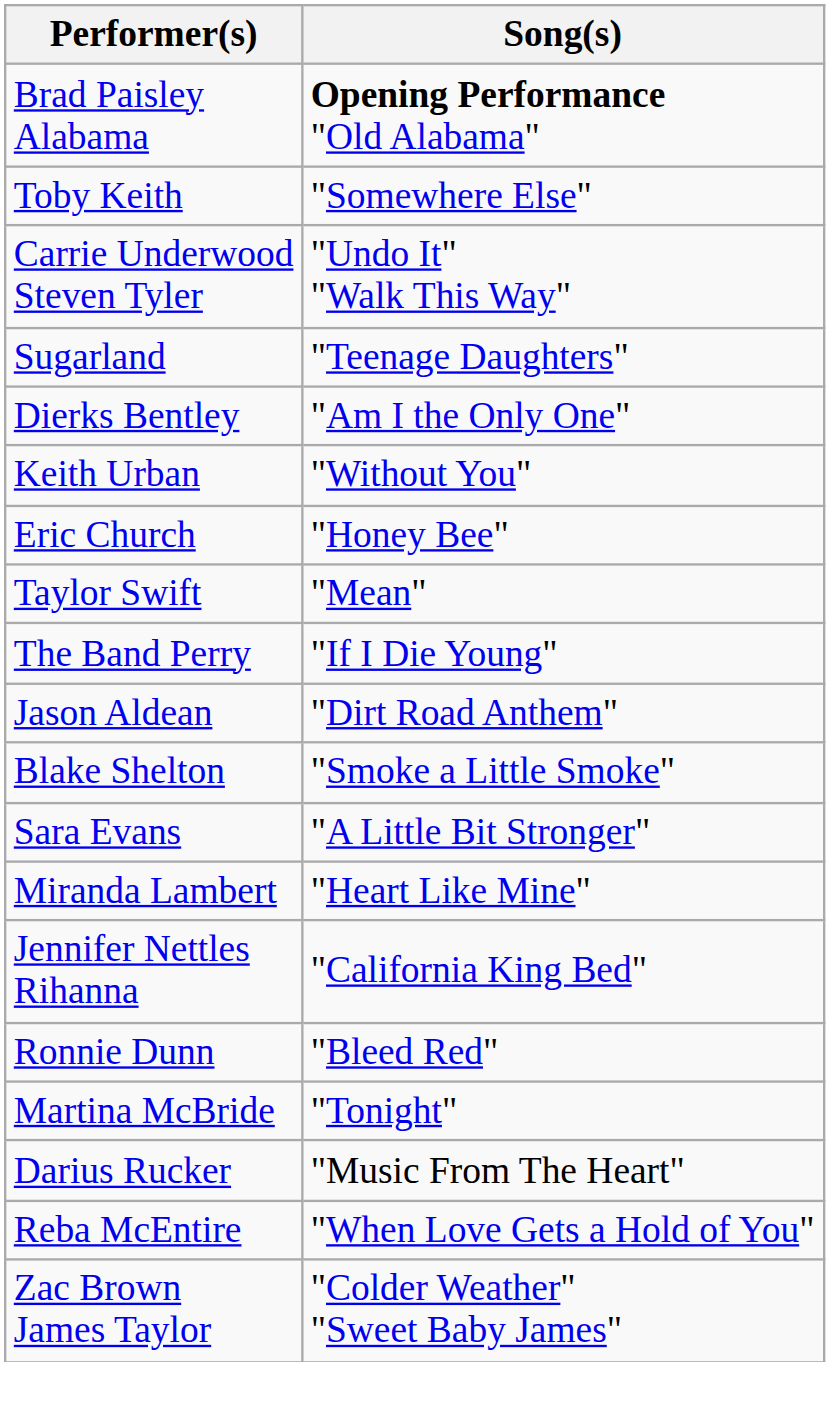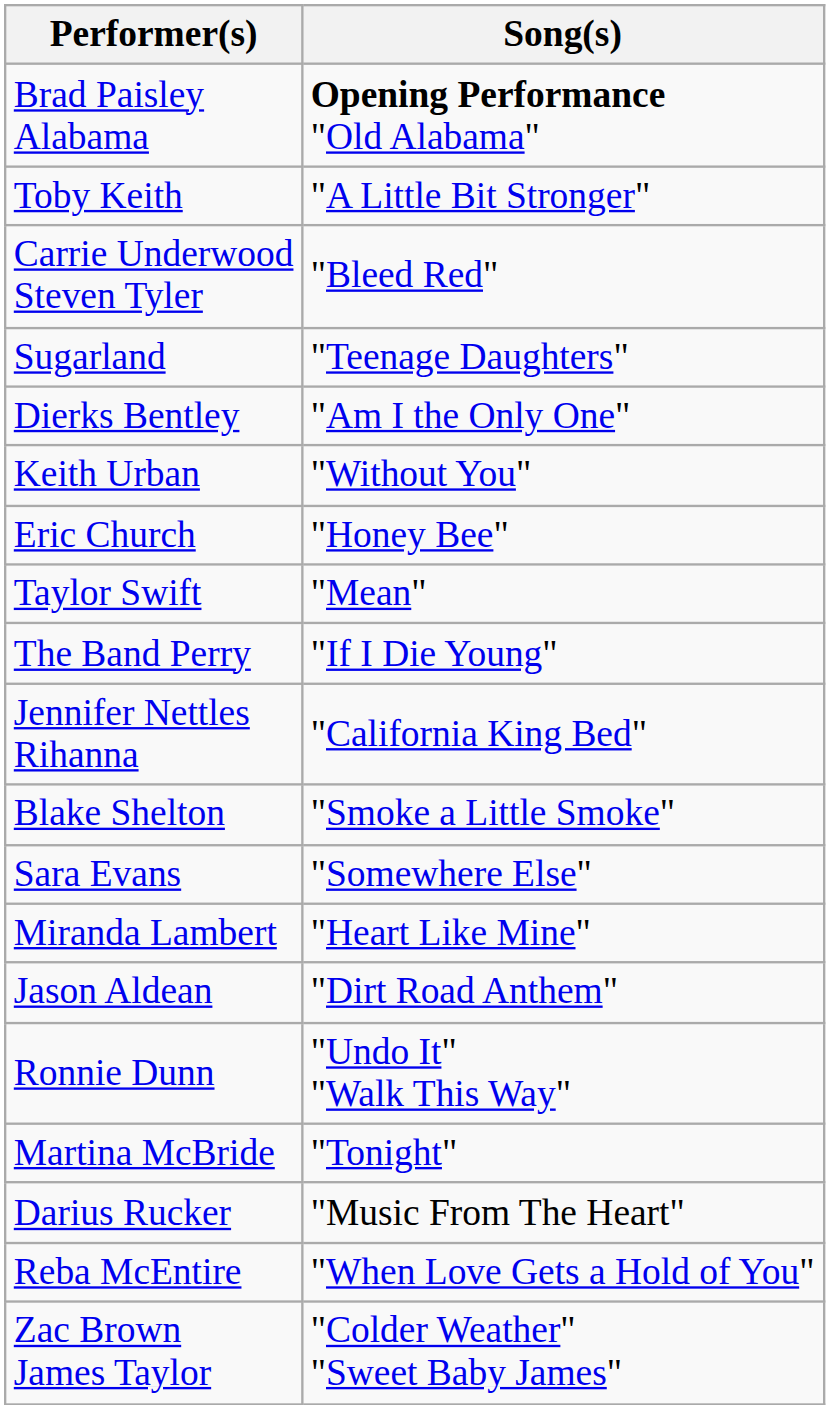Toby Keith | Song(s): "Somewhere Else" -> "A Little Bit Stronger"
Carrie Underwood Steven Tyler | Song(s): "Undo It" "Walk This Way" -> "Bleed Red"
rows swapped: Jason Aldean <-> Jennifer Nettles Rihanna
Sara Evans | Song(s): "A Little Bit Stronger" -> "Somewhere Else"
Ronnie Dunn | Song(s): "Bleed Red" -> "Undo It" "Walk This Way"
